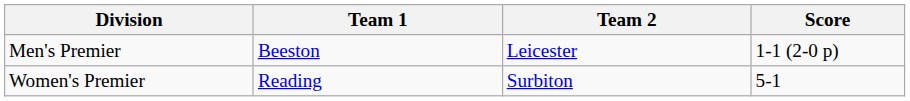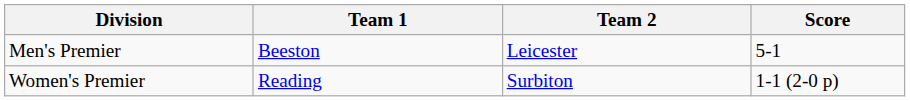Men's Premier | Score: 1-1 (2-0 p) -> 5-1
Women's Premier | Score: 5-1 -> 1-1 (2-0 p)
